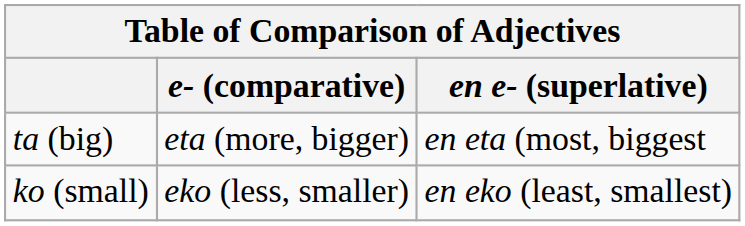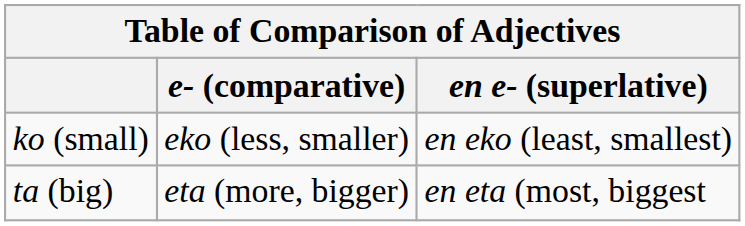rows swapped: ko (small) <-> ta (big)
